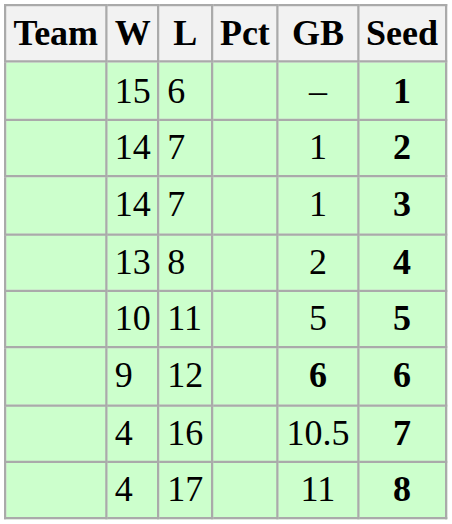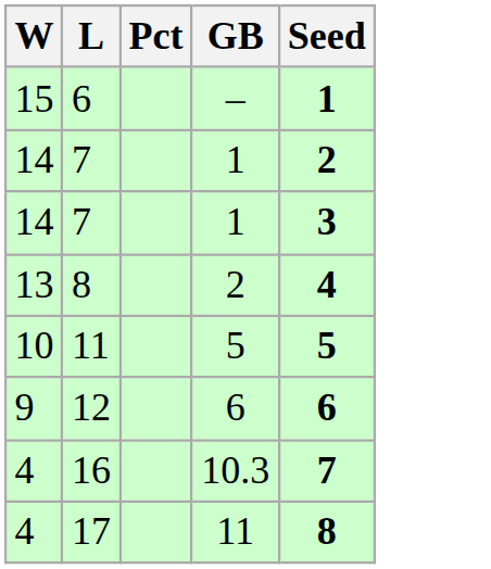- column: Team
12 | GB: bold -> normal
16 | GB: 10.5 -> 10.3
